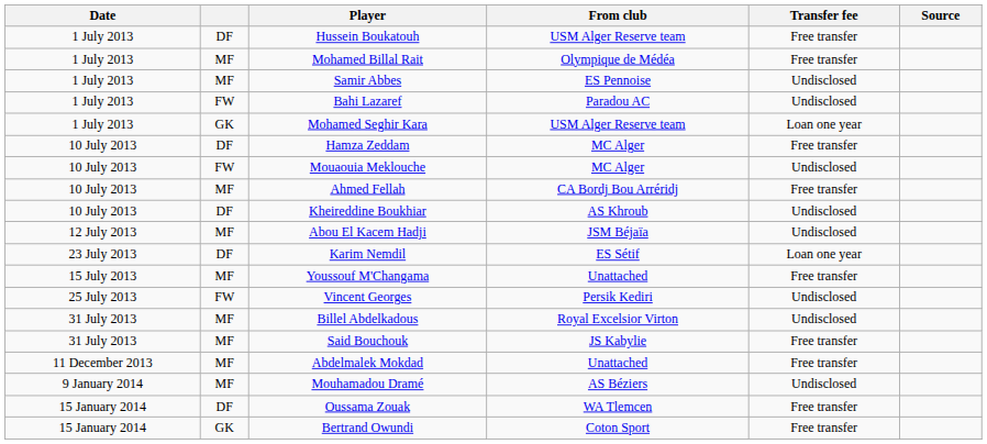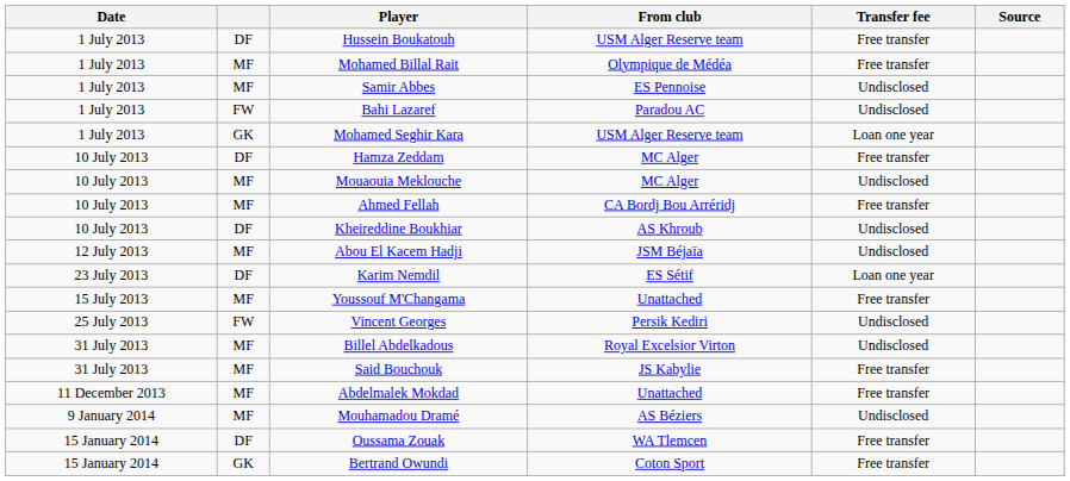Mouaouia Meklouche | column 2: FW -> MF
